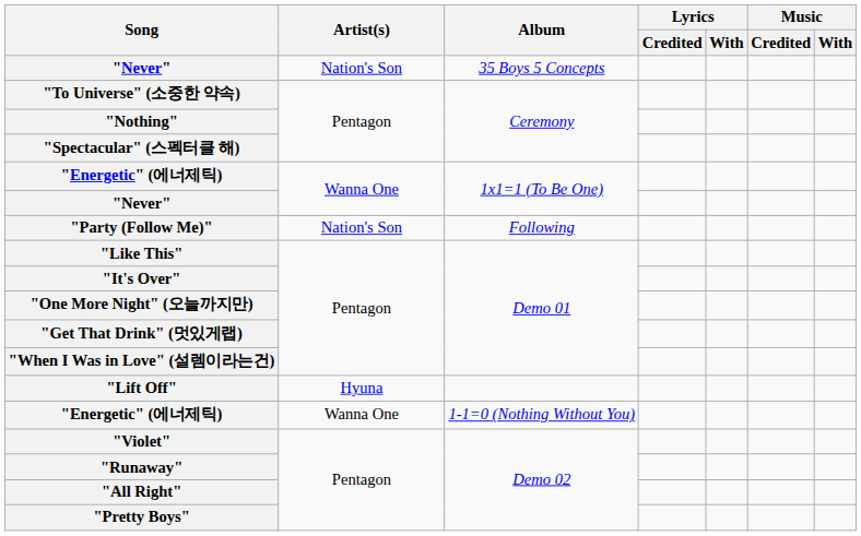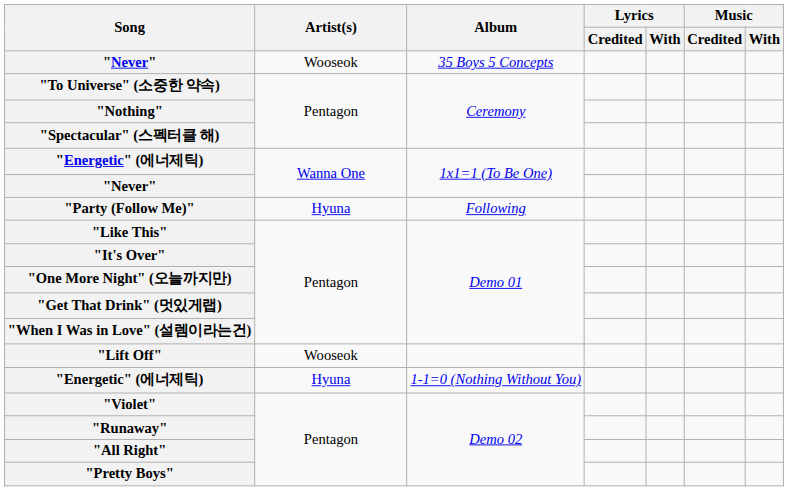"Never" / 35 Boys 5 Concepts | Artist(s): Nation's Son -> Wooseok
"Party (Follow Me)" | Artist(s): Nation's Son -> Hyuna
"Lift Off" | Artist(s): Hyuna -> Wooseok
"Energetic" (에너제틱) / 1-1=0 (Nothing Without You) | Artist(s): Wanna One -> Hyuna
